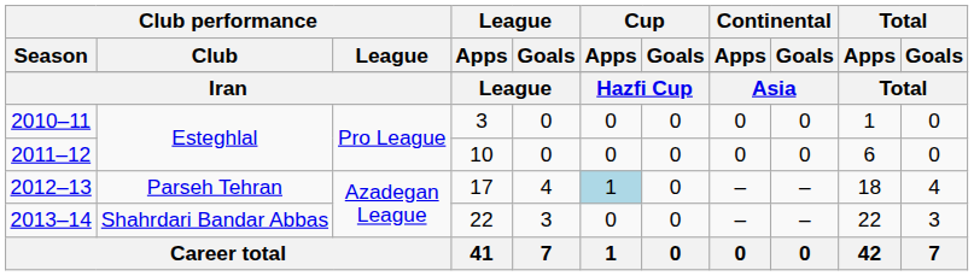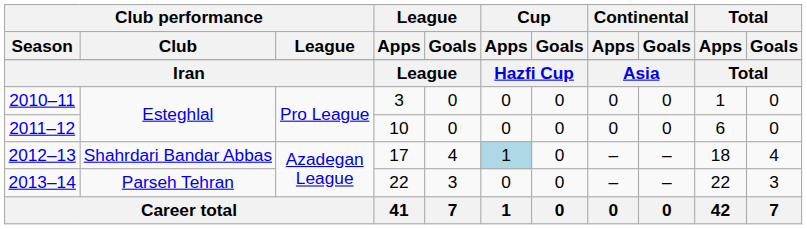2012–13 | Club performance / Club: Parseh Tehran -> Shahrdari Bandar Abbas
2013–14 | Club performance / Club: Shahrdari Bandar Abbas -> Parseh Tehran
